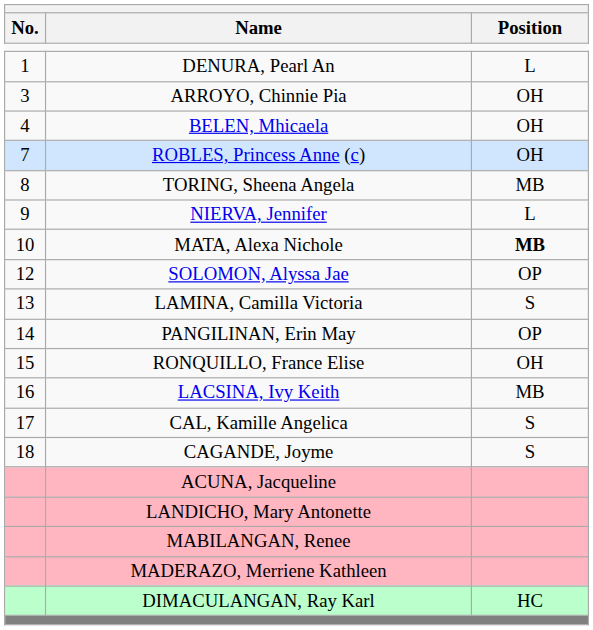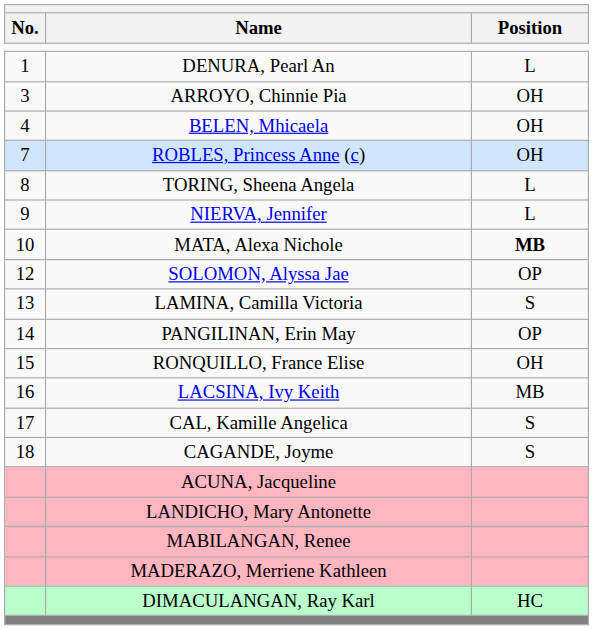TORING, Sheena Angela | Position: MB -> L
